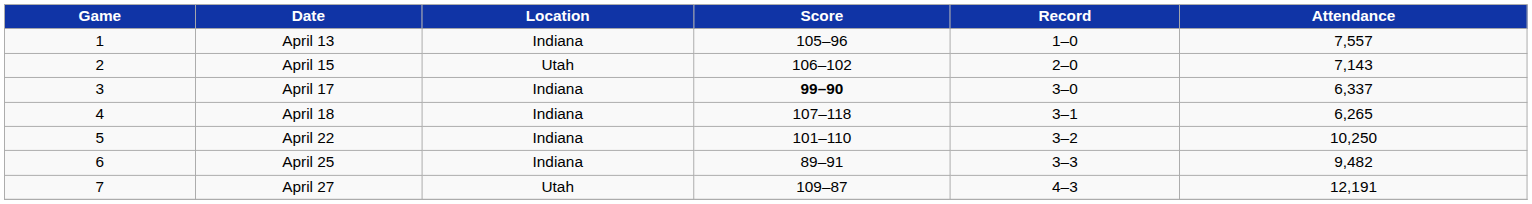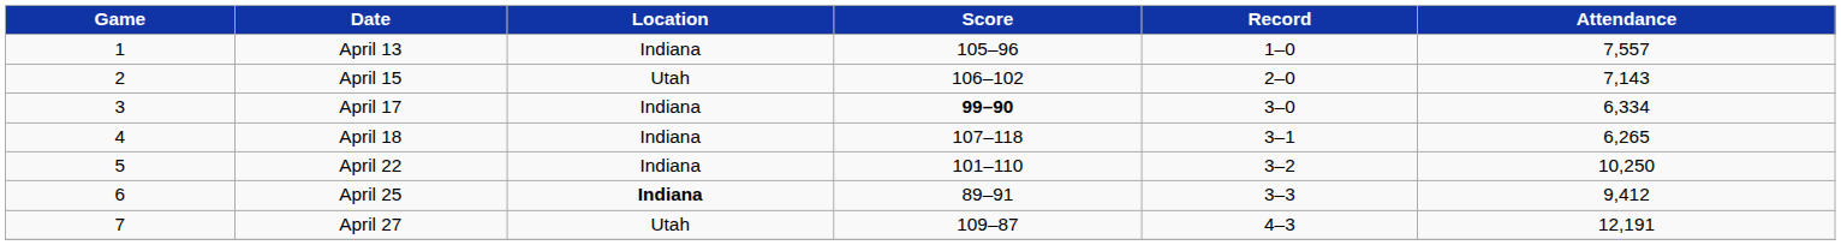April 17 | Attendance: 6,337 -> 6,334
April 25 | Location: normal -> bold
April 25 | Attendance: 9,482 -> 9,412
